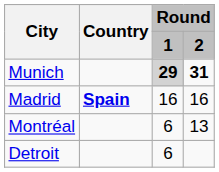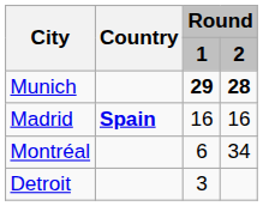Munich | Round / 1: lightgrey background -> no background
Munich | Round / 2: 31 -> 28
Montréal | Round / 2: 13 -> 34
Detroit | Round / 1: 6 -> 3
